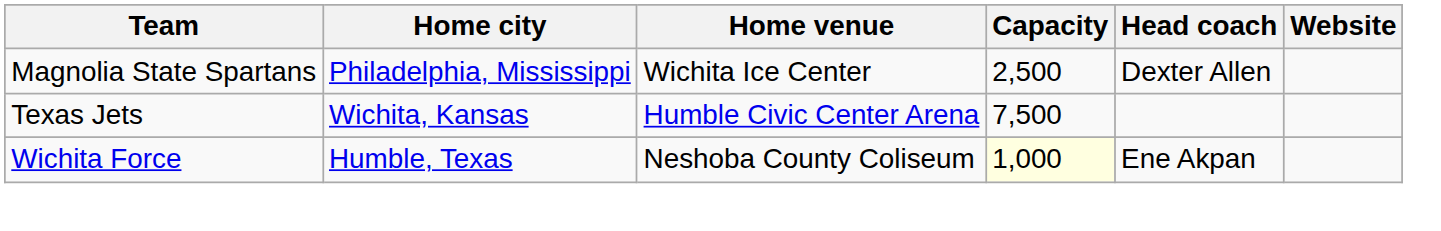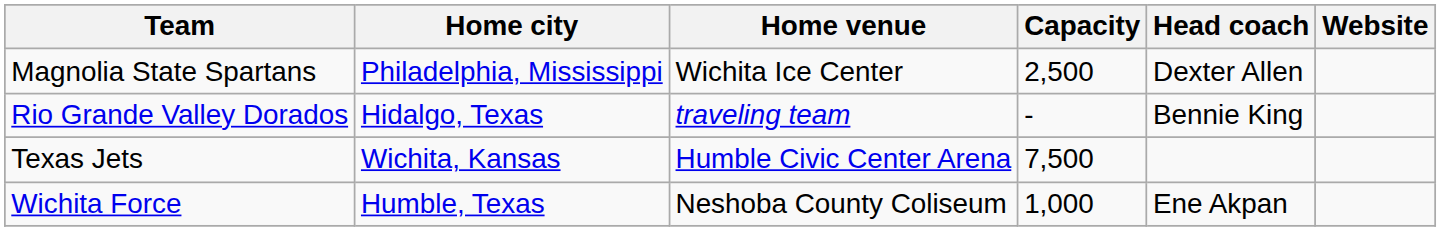+ row: Rio Grande Valley Dorados | Hidalgo, Texas | traveling team | - | Bennie King
Wichita Force | Capacity: lightyellow background -> no background
